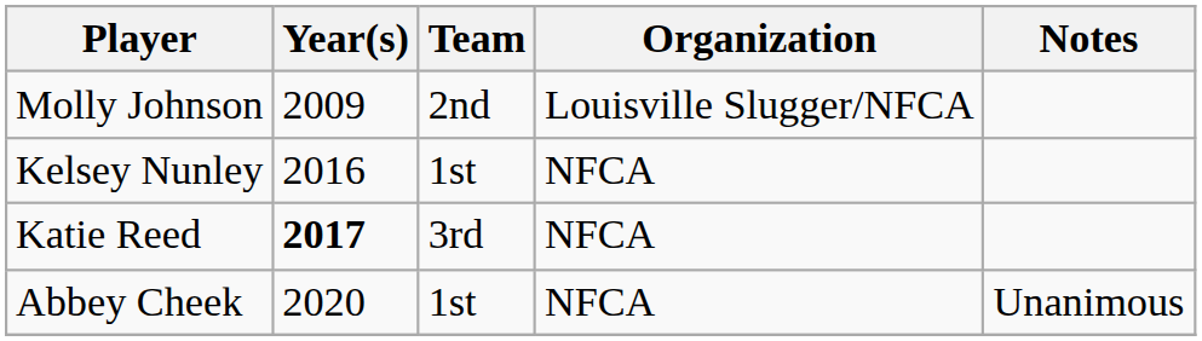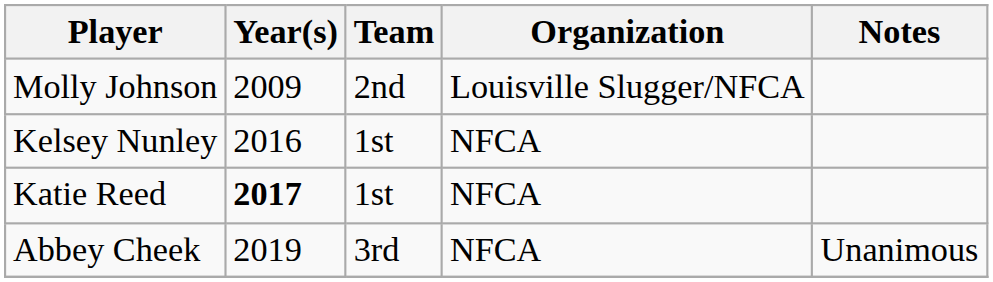Katie Reed | Team: 3rd -> 1st
Abbey Cheek | Year(s): 2020 -> 2019
Abbey Cheek | Team: 1st -> 3rd
